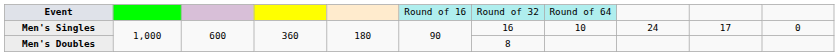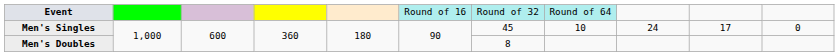Men's Singles | column 7: 16 -> 45
